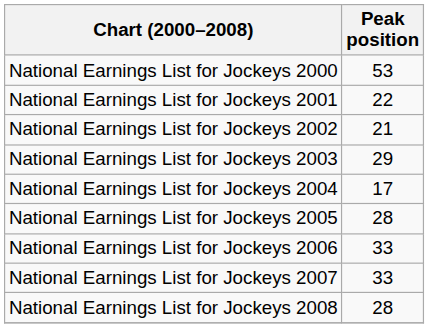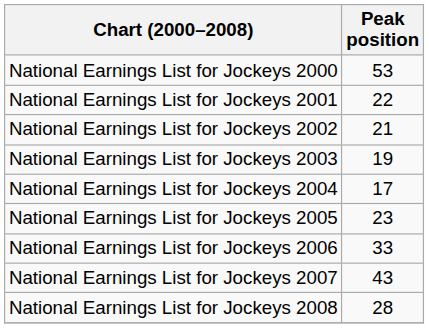National Earnings List for Jockeys 2003 | Peak position: 29 -> 19
National Earnings List for Jockeys 2005 | Peak position: 28 -> 23
National Earnings List for Jockeys 2007 | Peak position: 33 -> 43
